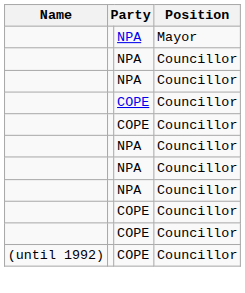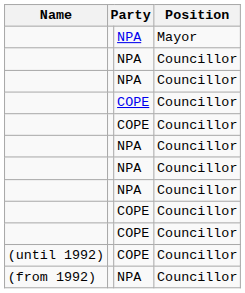+ row: (from 1992) | NPA | Councillor
